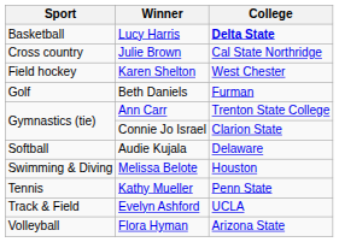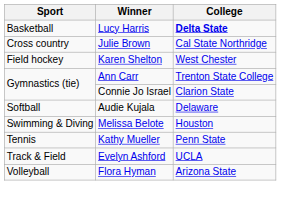- row: Golf | Beth Daniels | Furman
